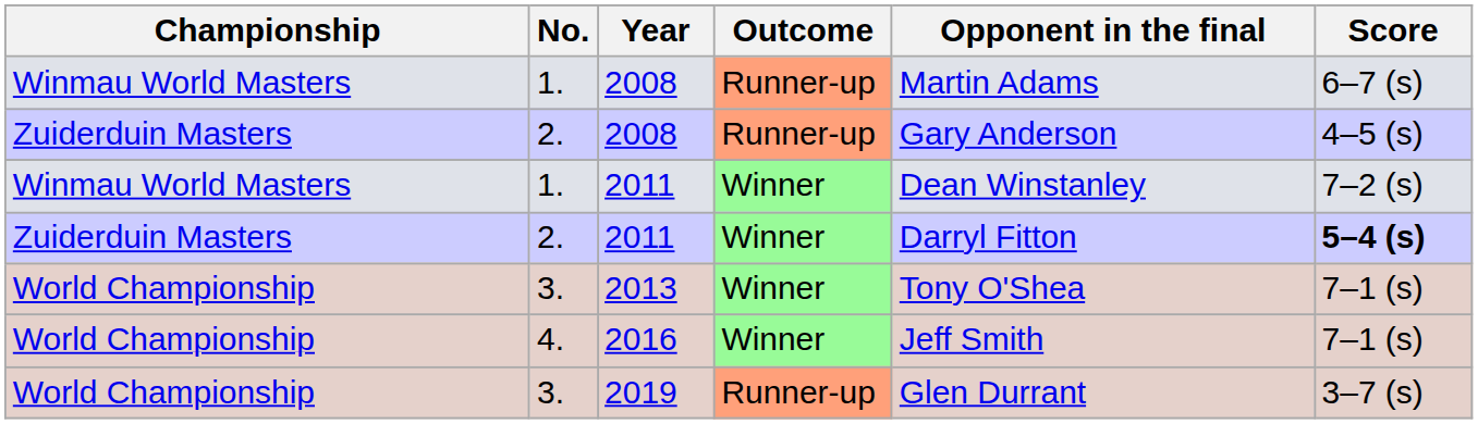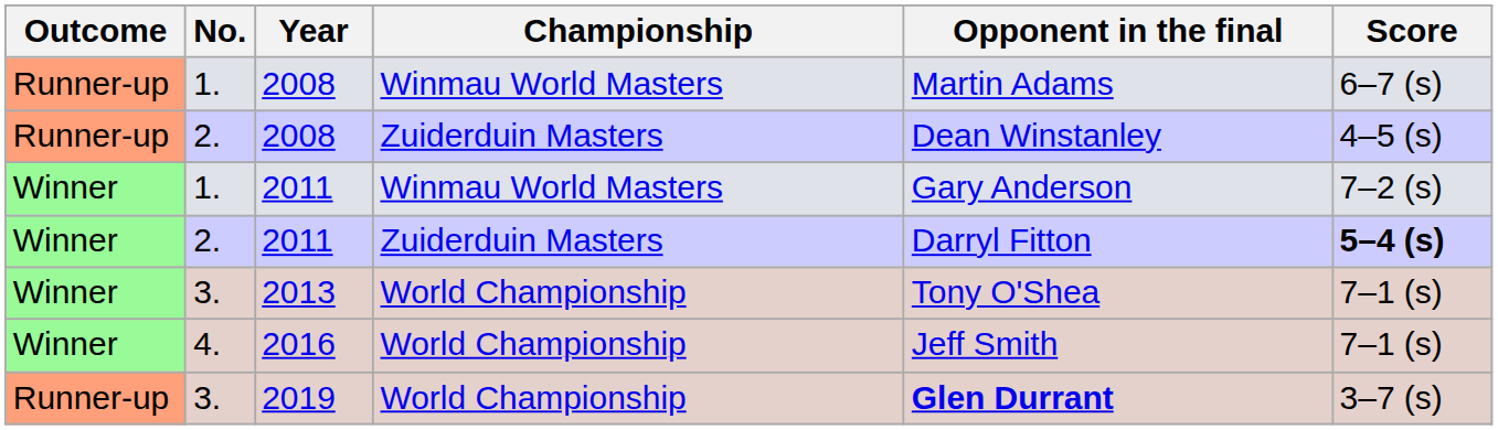columns swapped: Outcome <-> Championship
2. / 2008 | Opponent in the final: Gary Anderson -> Dean Winstanley
1. / 2011 | Opponent in the final: Dean Winstanley -> Gary Anderson
2019 | Opponent in the final: normal -> bold
